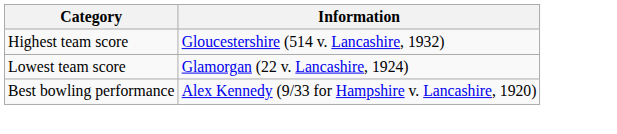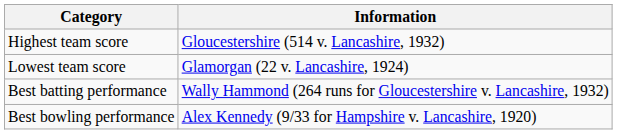+ row: Best batting performance | Wally Hammond (264 runs for Gloucestershire v. Lancashire, 1932)
